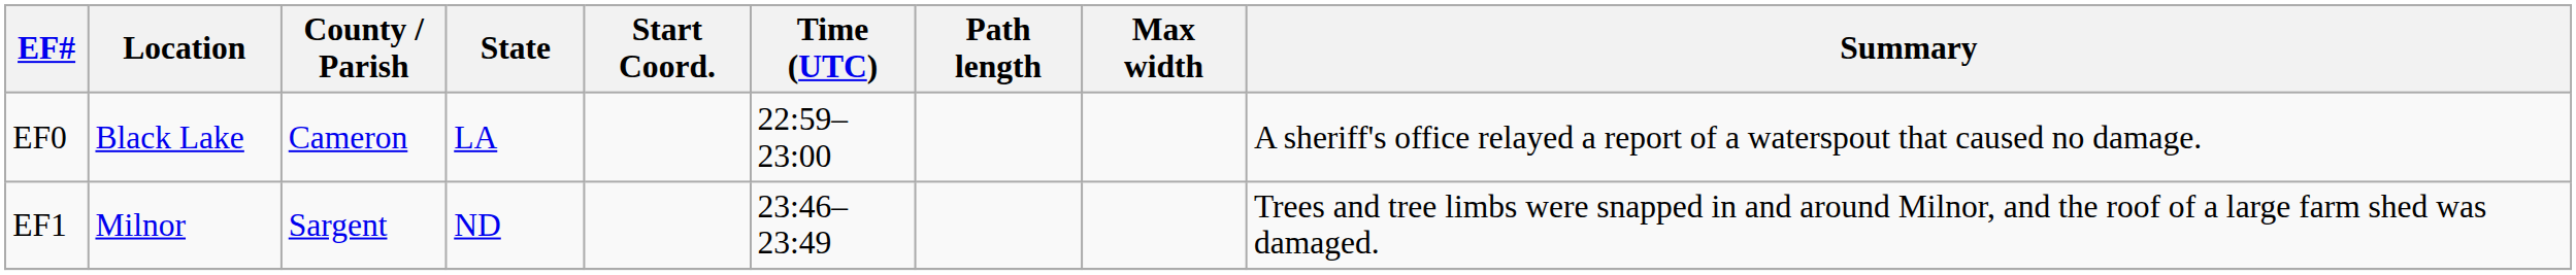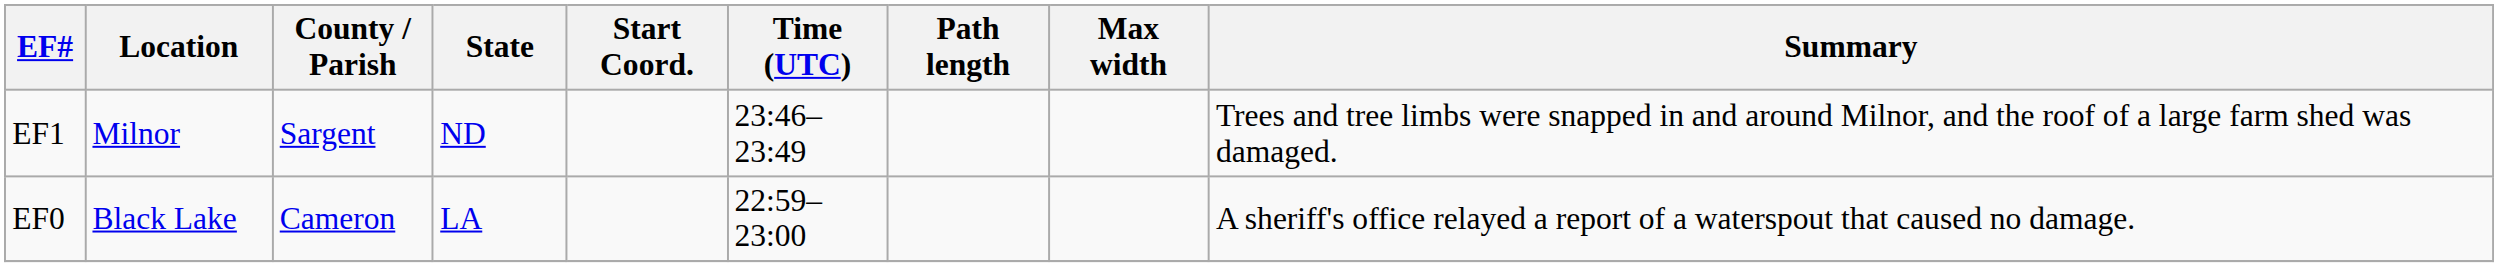rows swapped: EF0 <-> EF1
